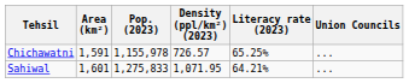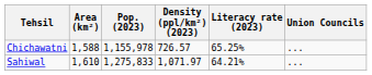Chichawatni | Area (km²): 1,591 -> 1,588
Sahiwal | Area (km²): 1,601 -> 1,610
Sahiwal | Density (ppl/km²) (2023): 1,071.95 -> 1,071.97
